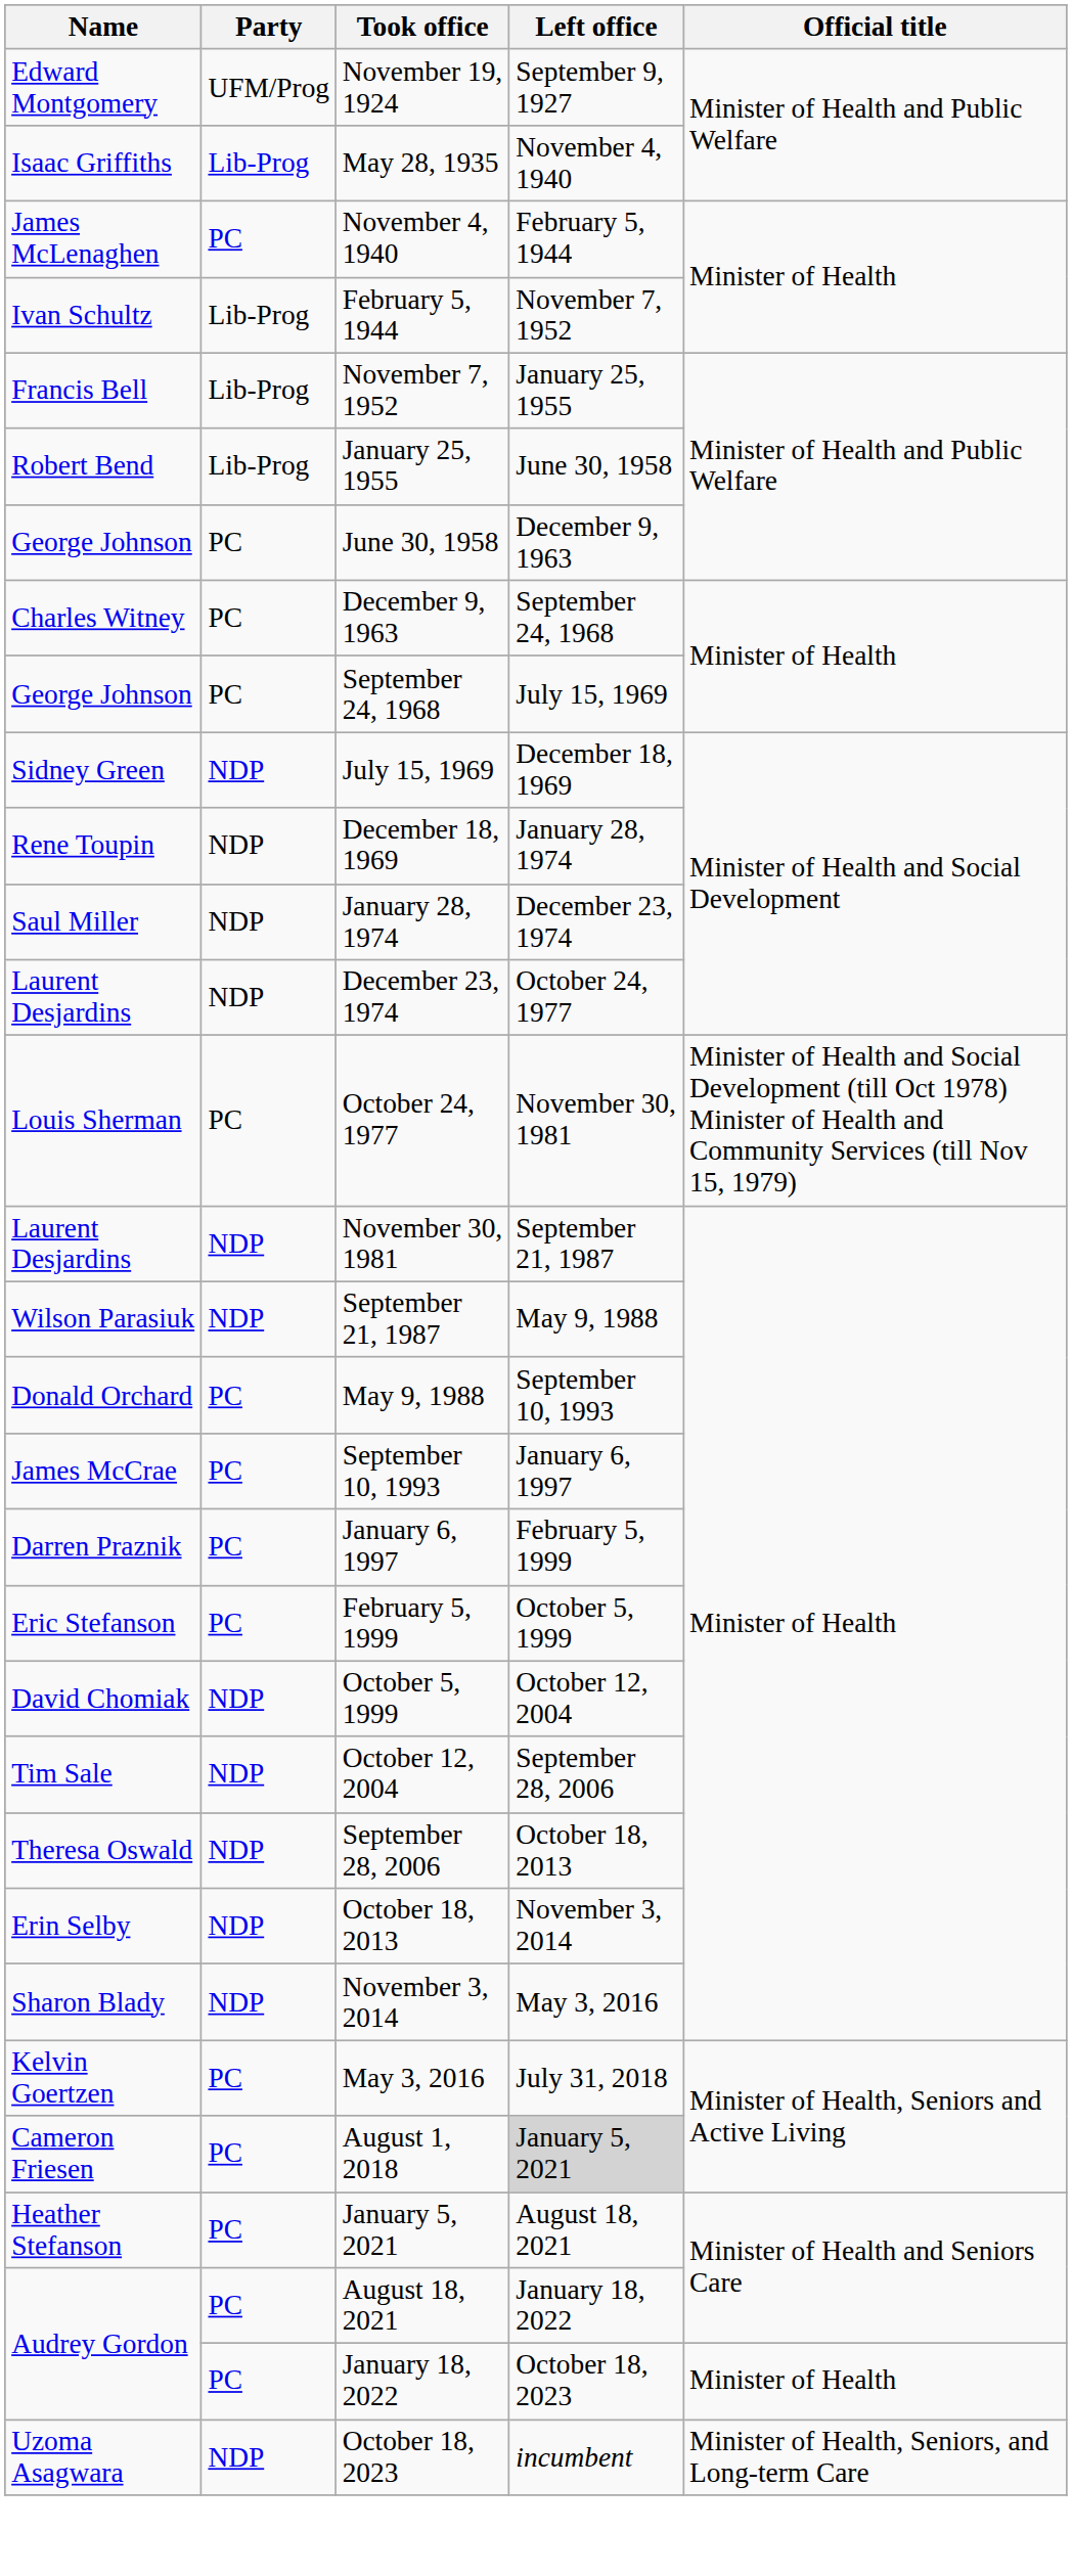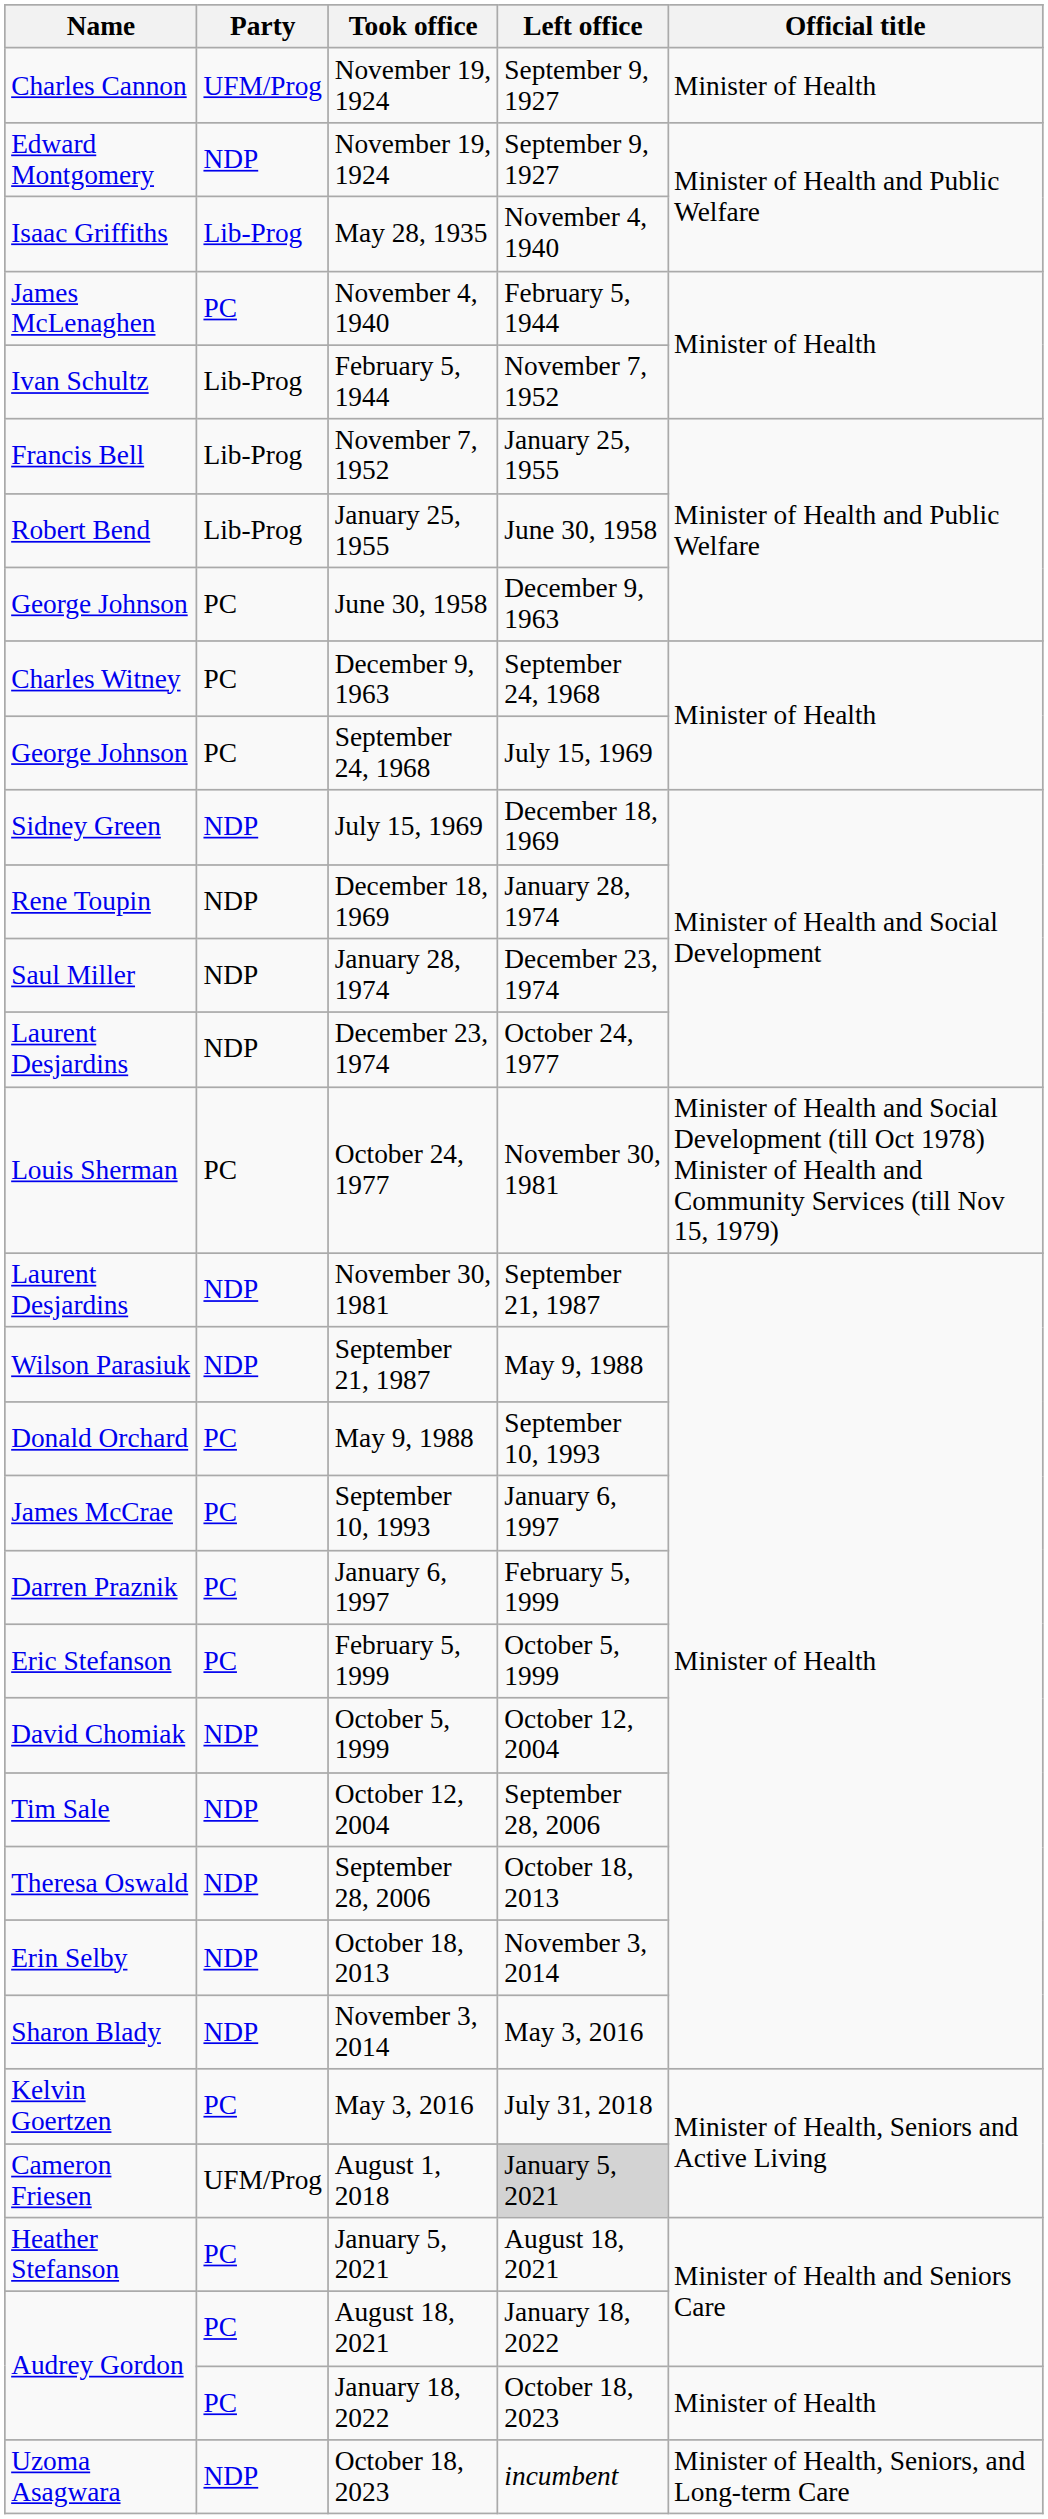+ row: Charles Cannon | UFM/Prog | November 19, 1924 | September 9, 1927 | Minister of Health
Edward Montgomery / November 19, 1924 | Party: UFM/Prog -> NDP
August 1, 2018 | Party: PC -> UFM/Prog
